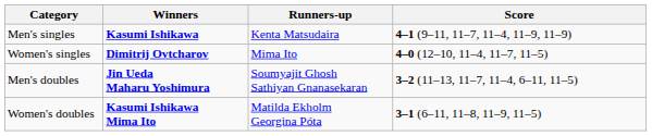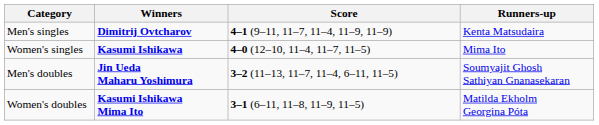columns swapped: Runners-up <-> Score
Men's singles | Winners: Kasumi Ishikawa -> Dimitrij Ovtcharov
Women's singles | Winners: Dimitrij Ovtcharov -> Kasumi Ishikawa
